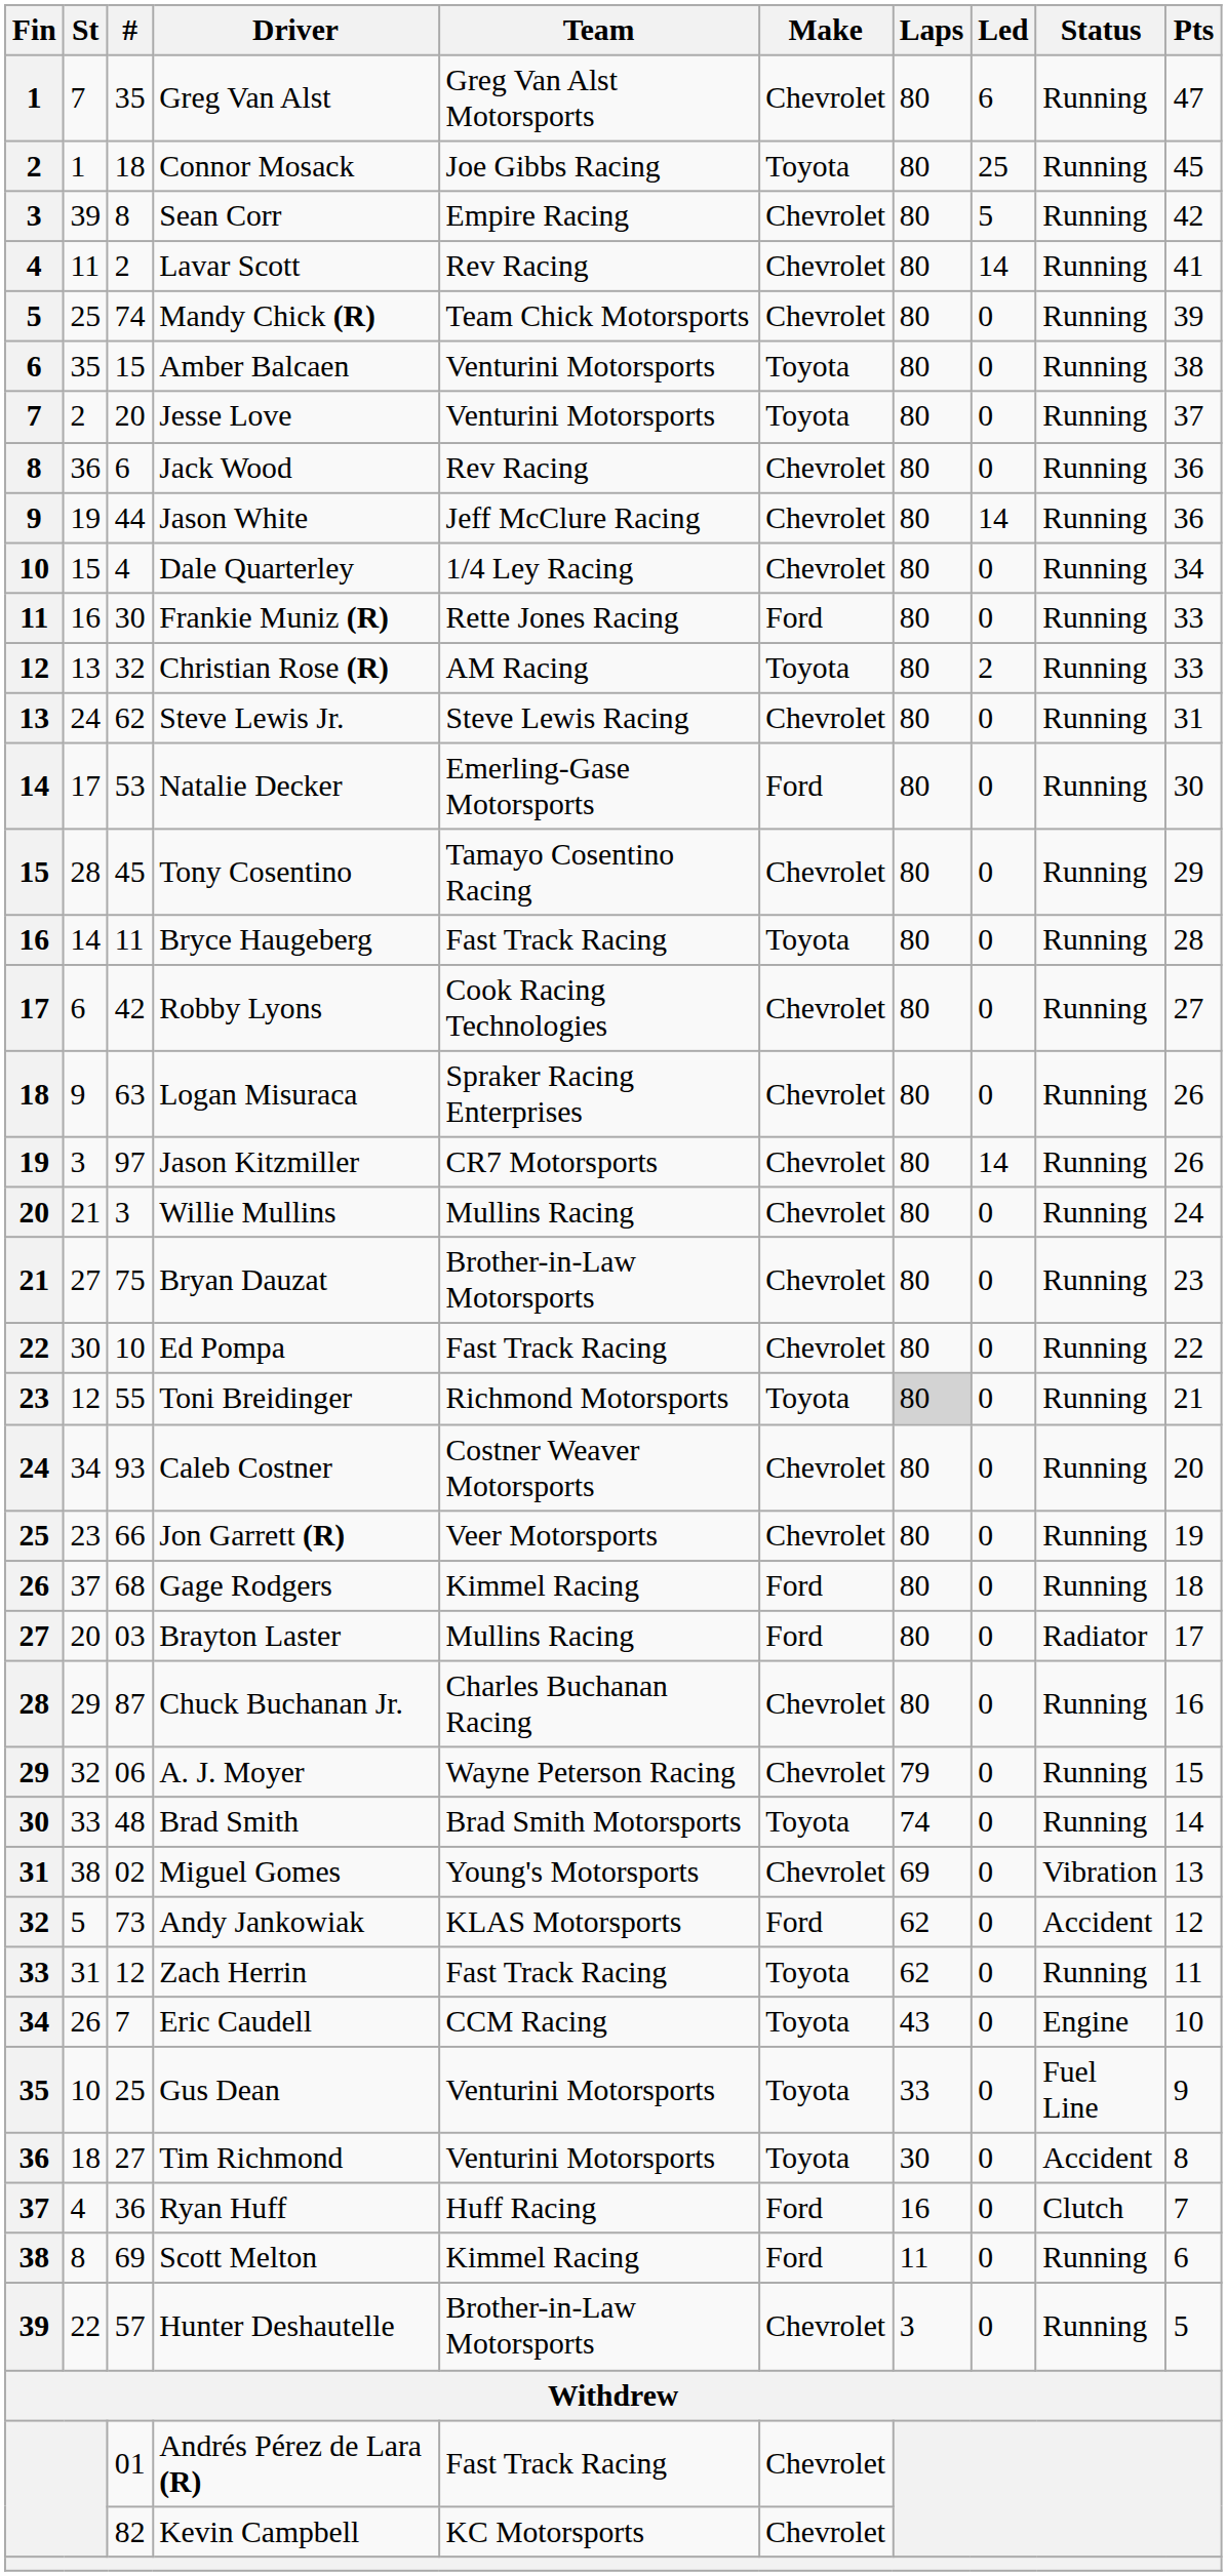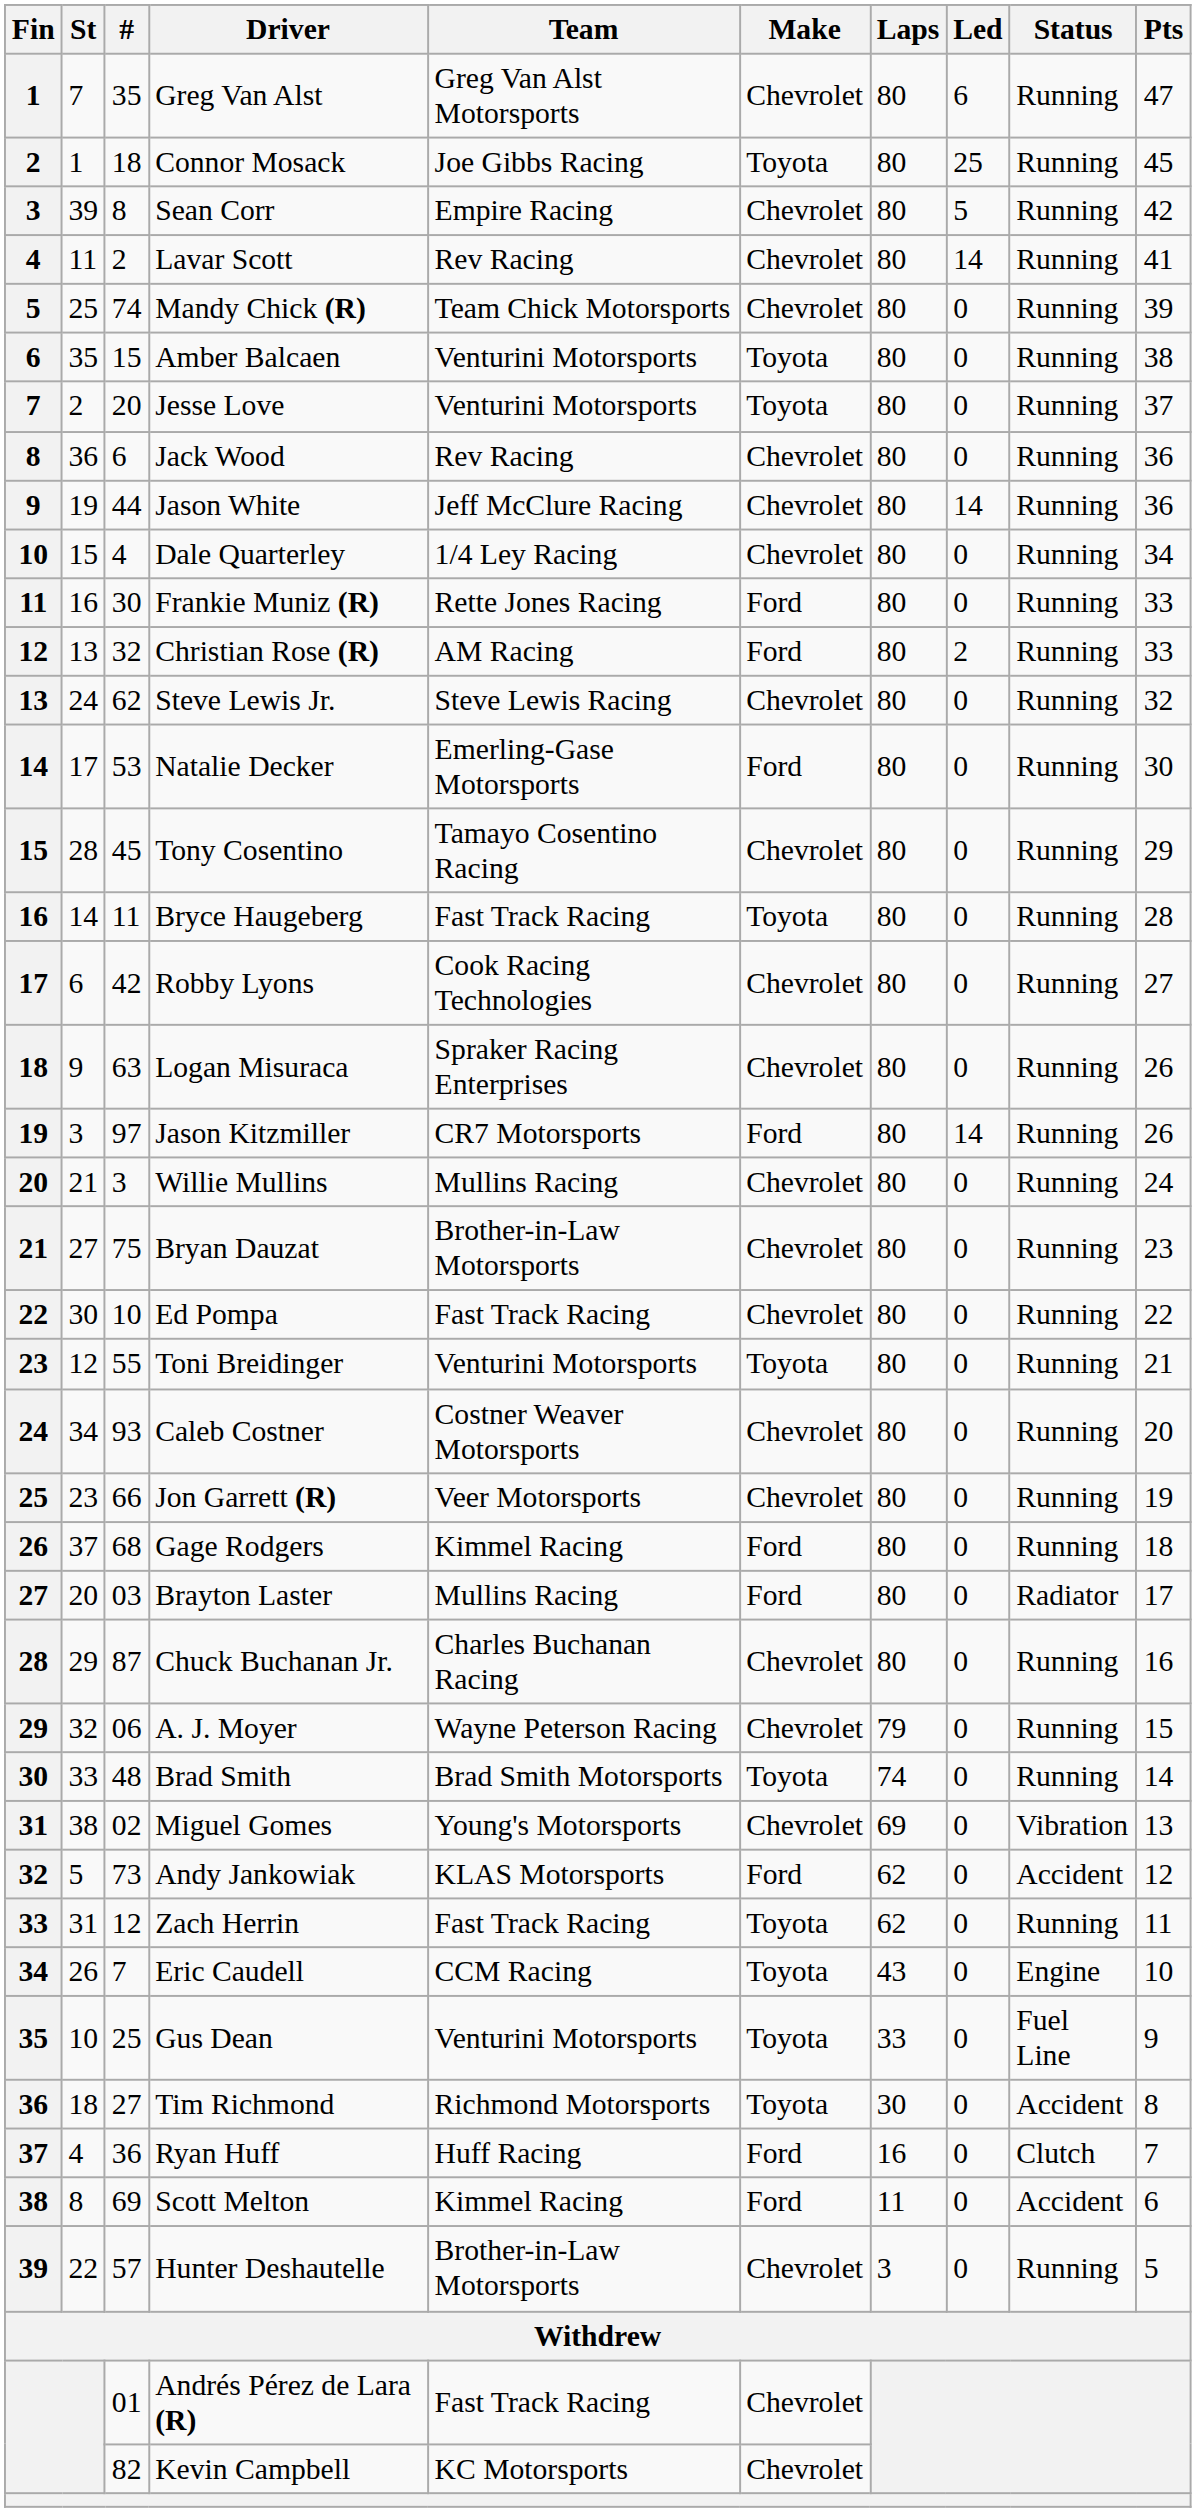Christian Rose (R) | Make: Toyota -> Ford
Steve Lewis Jr. | Pts: 31 -> 32
Jason Kitzmiller | Make: Chevrolet -> Ford
Toni Breidinger | Team: Richmond Motorsports -> Venturini Motorsports
Toni Breidinger | Laps: lightgrey background -> no background
Tim Richmond | Team: Venturini Motorsports -> Richmond Motorsports
Scott Melton | Status: Running -> Accident
